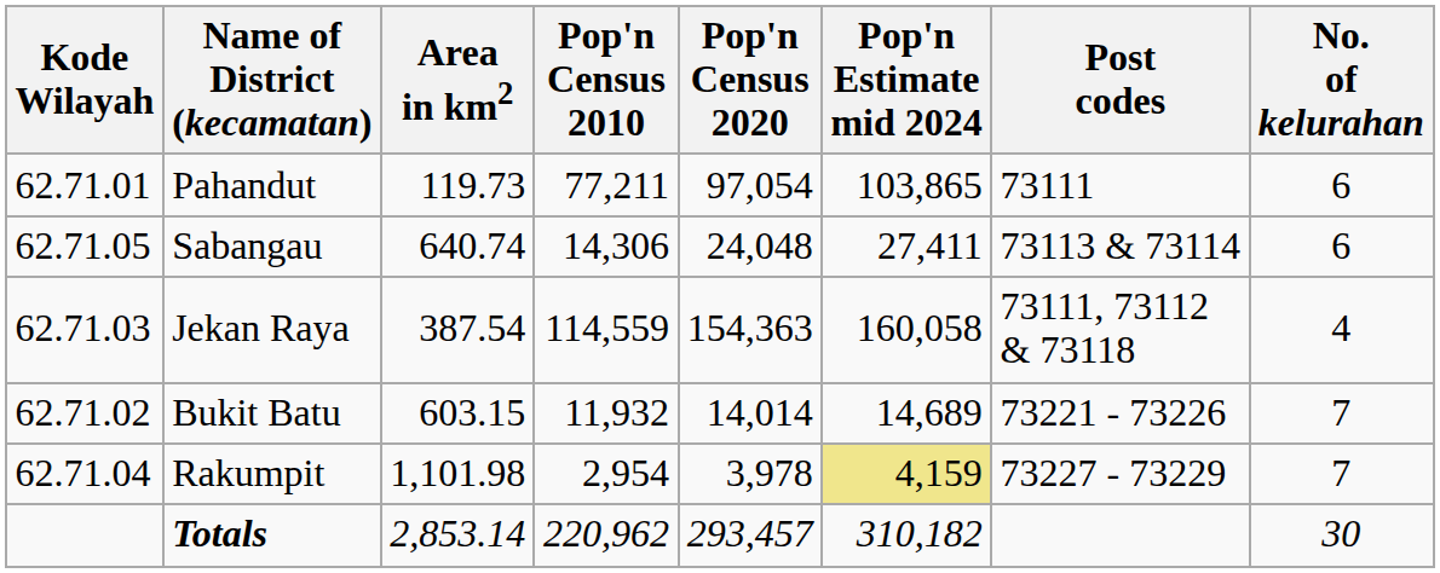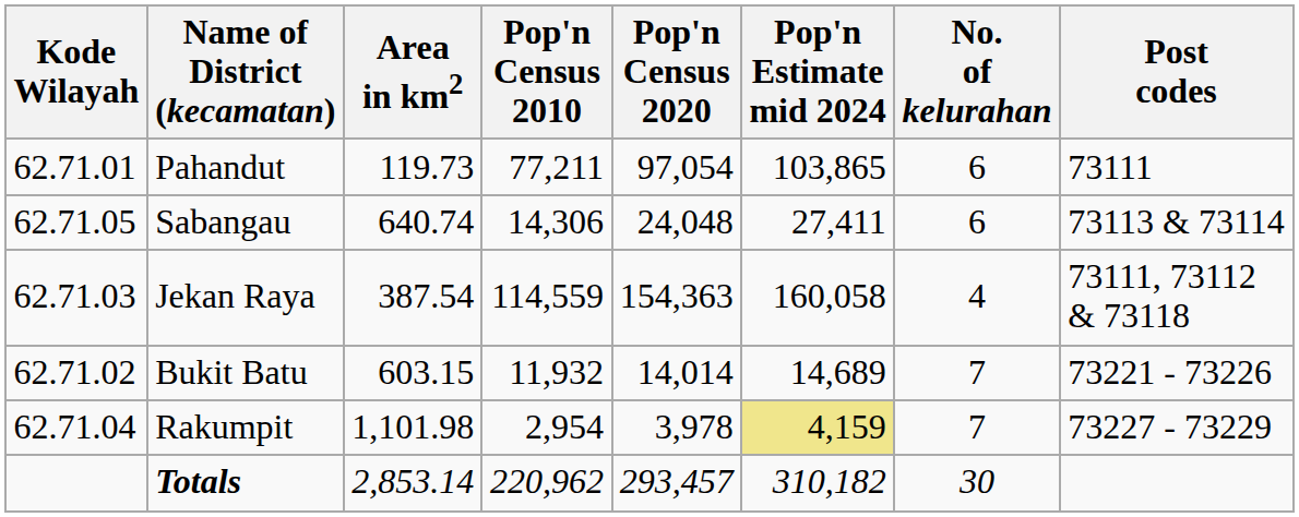columns swapped: No. of kelurahan <-> Post codes
